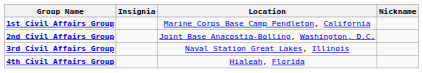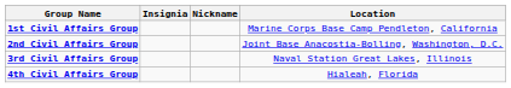columns swapped: Nickname <-> Location
